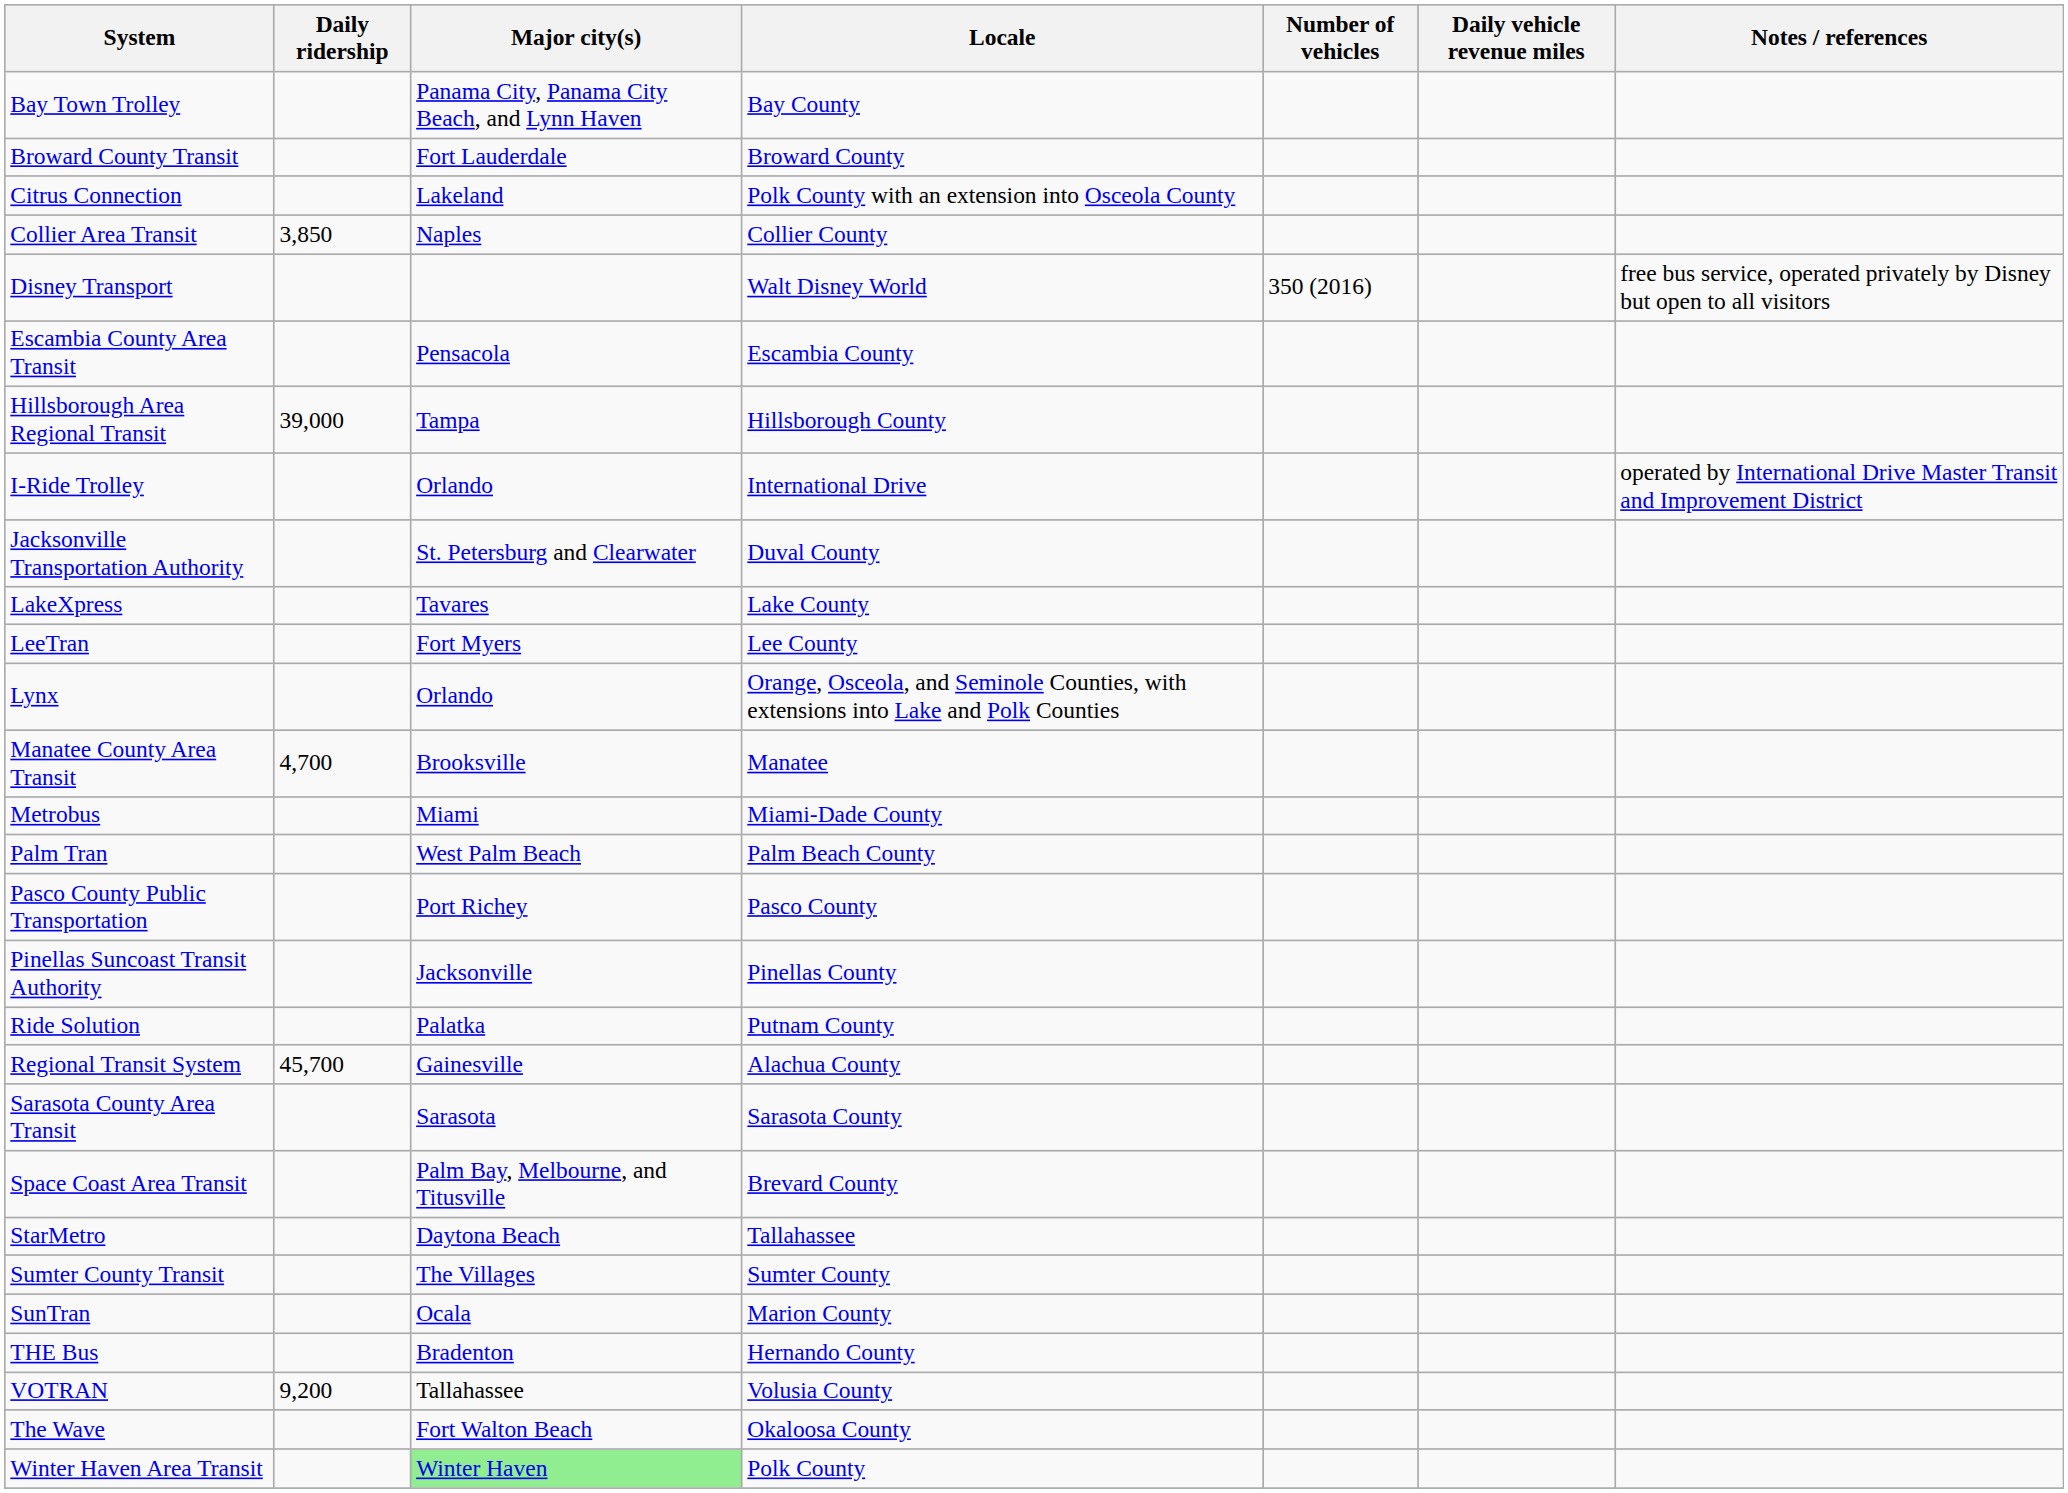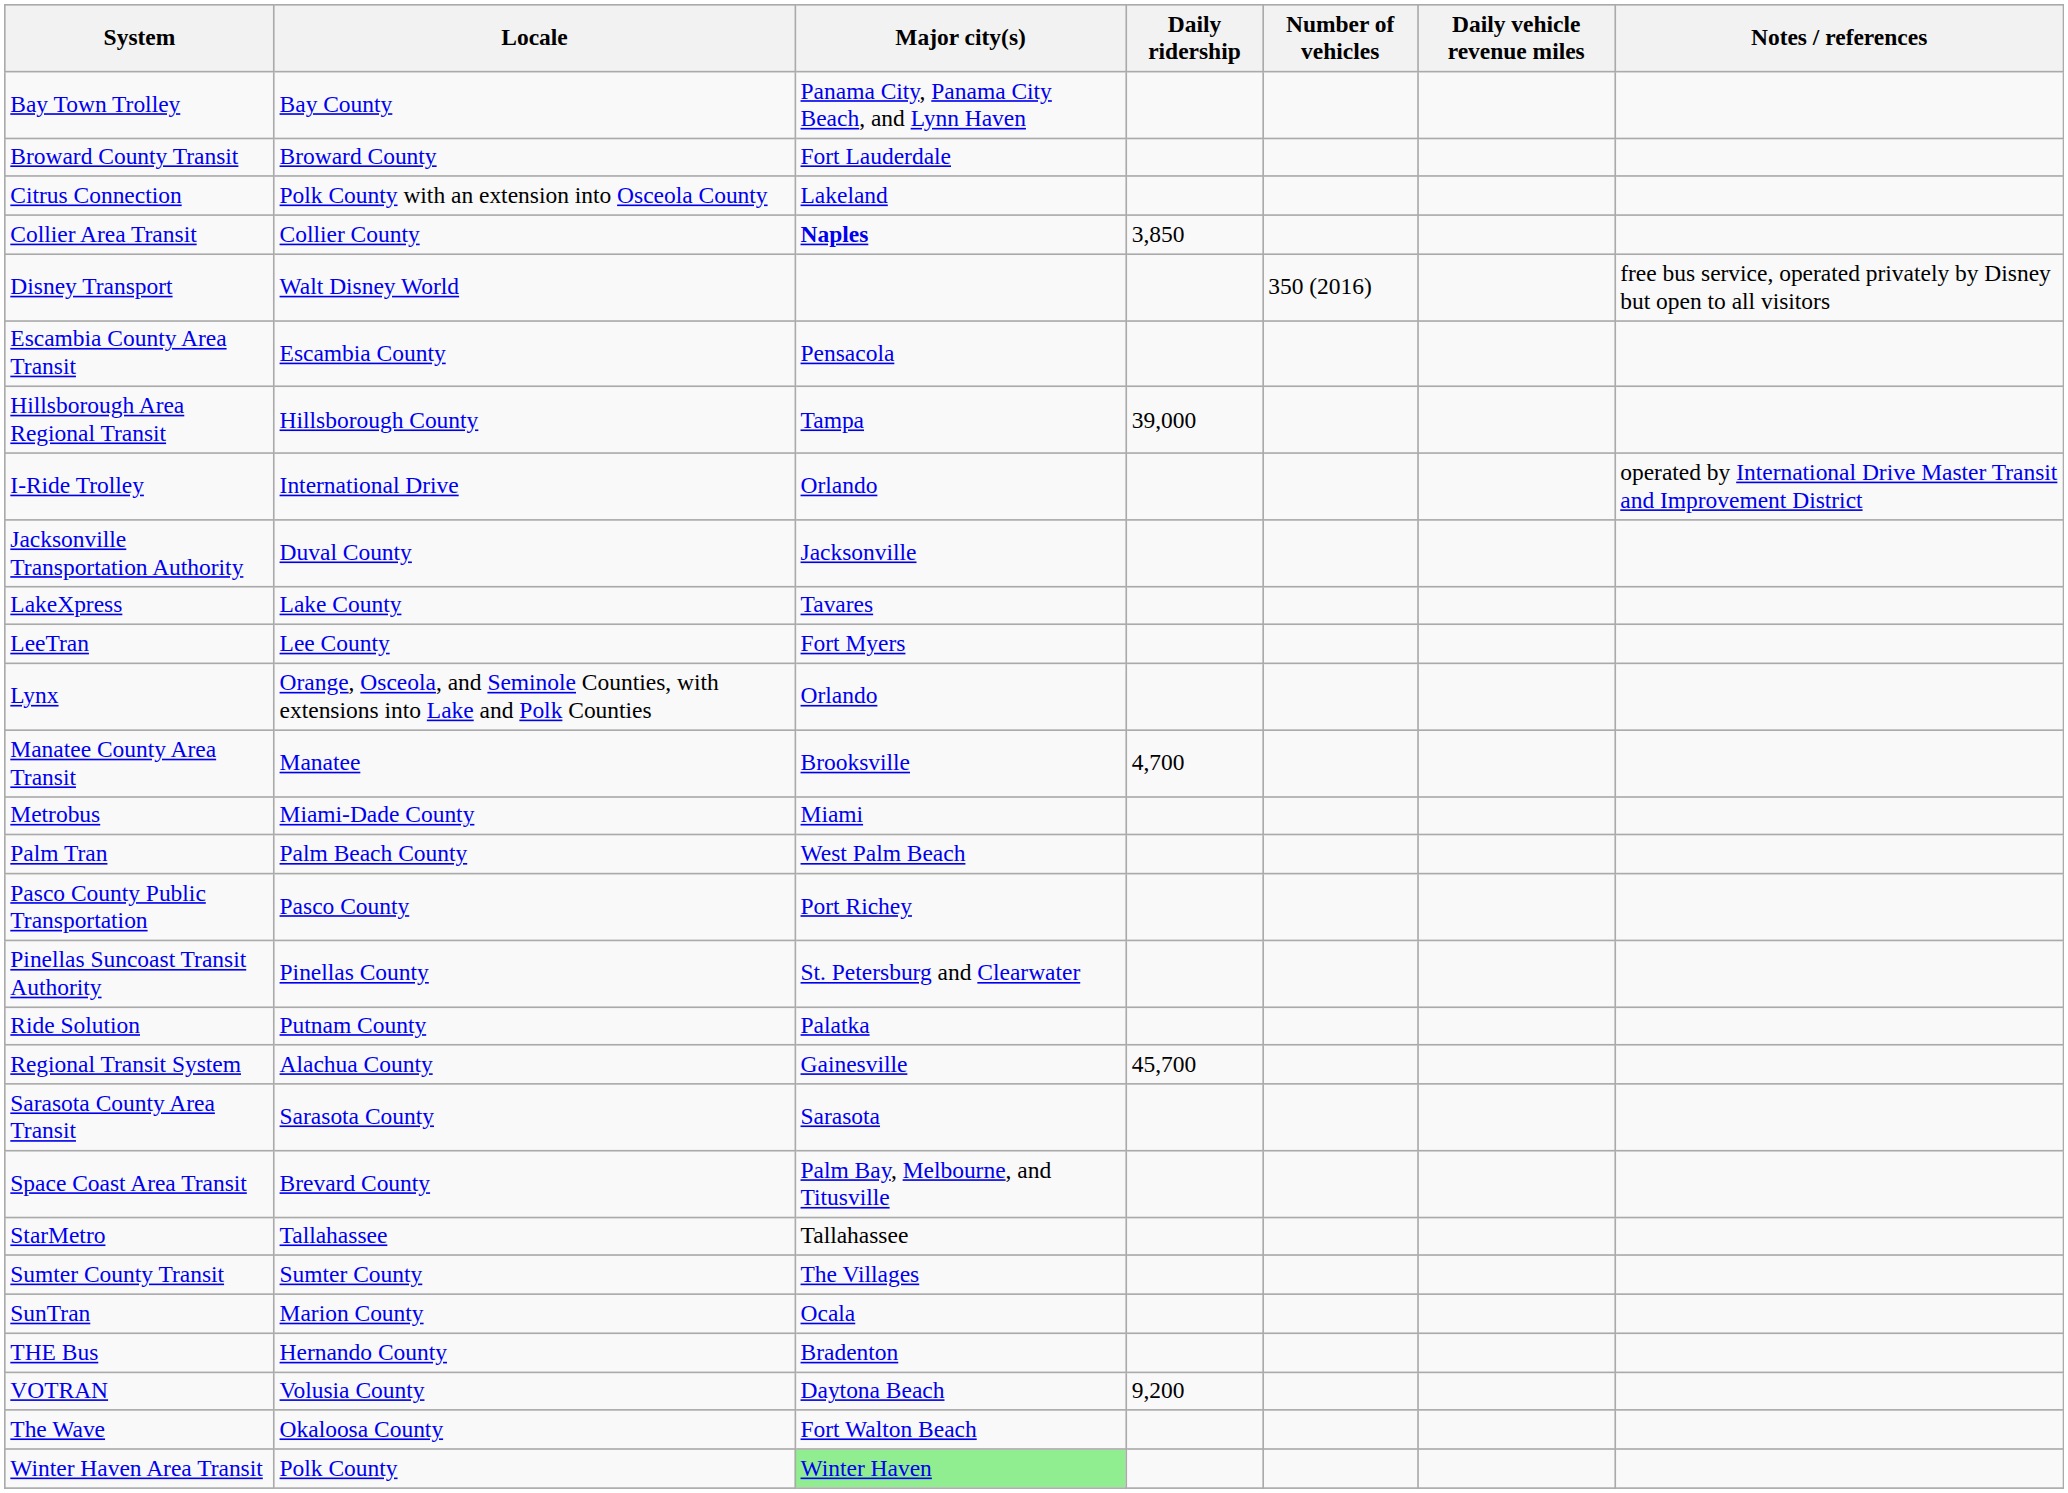columns swapped: Locale <-> Daily ridership
Collier Area Transit | Major city(s): normal -> bold
Jacksonville Transportation Authority | Major city(s): St. Petersburg and Clearwater -> Jacksonville
Pinellas Suncoast Transit Authority | Major city(s): Jacksonville -> St. Petersburg and Clearwater
StarMetro | Major city(s): Daytona Beach -> Tallahassee
VOTRAN | Major city(s): Tallahassee -> Daytona Beach
